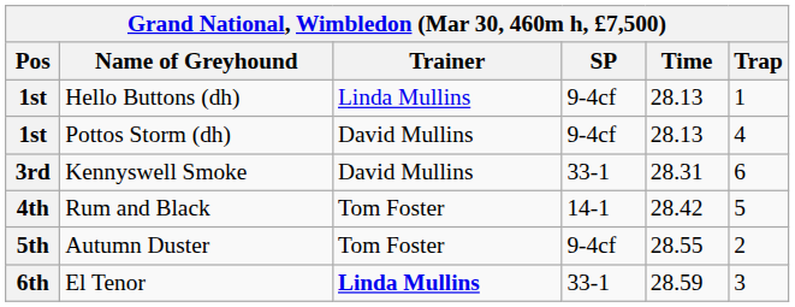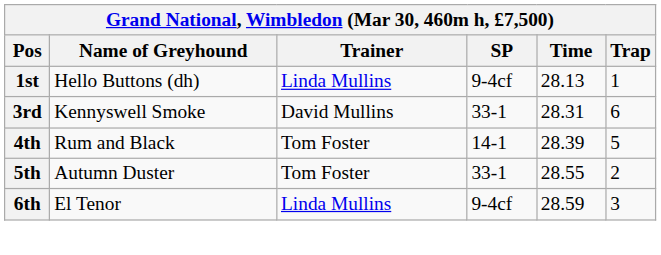- row: 1st | Pottos Storm (dh) | David Mullins | 9-4cf | 28.13 | 4
Rum and Black | Time: 28.42 -> 28.39
Autumn Duster | SP: 9-4cf -> 33-1
El Tenor | Trainer: bold -> normal
El Tenor | SP: 33-1 -> 9-4cf
